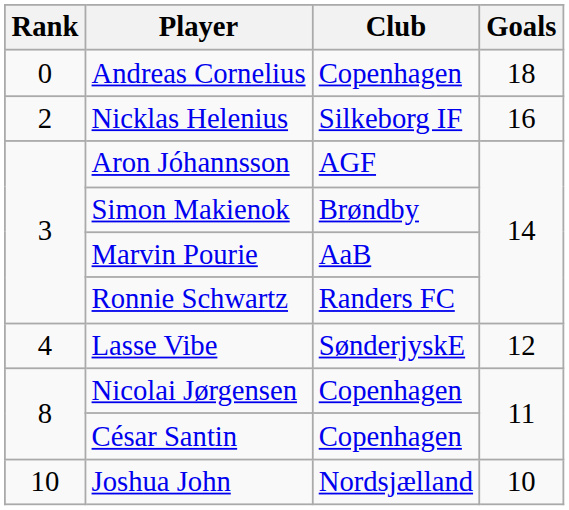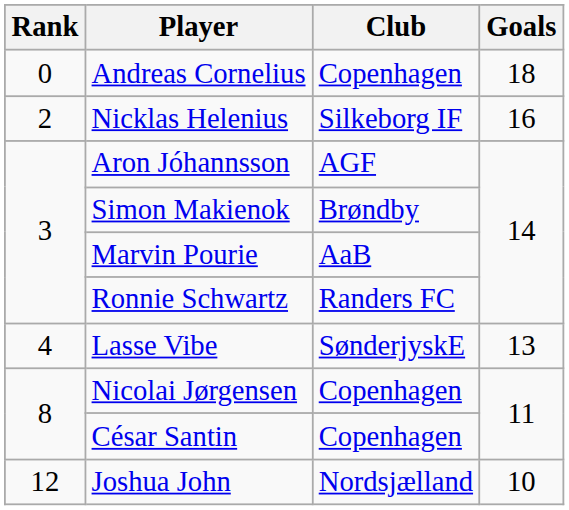Lasse Vibe | Goals: 12 -> 13
Joshua John | Rank: 10 -> 12
